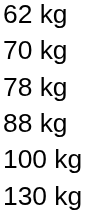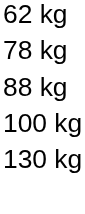- row: 70 kg
